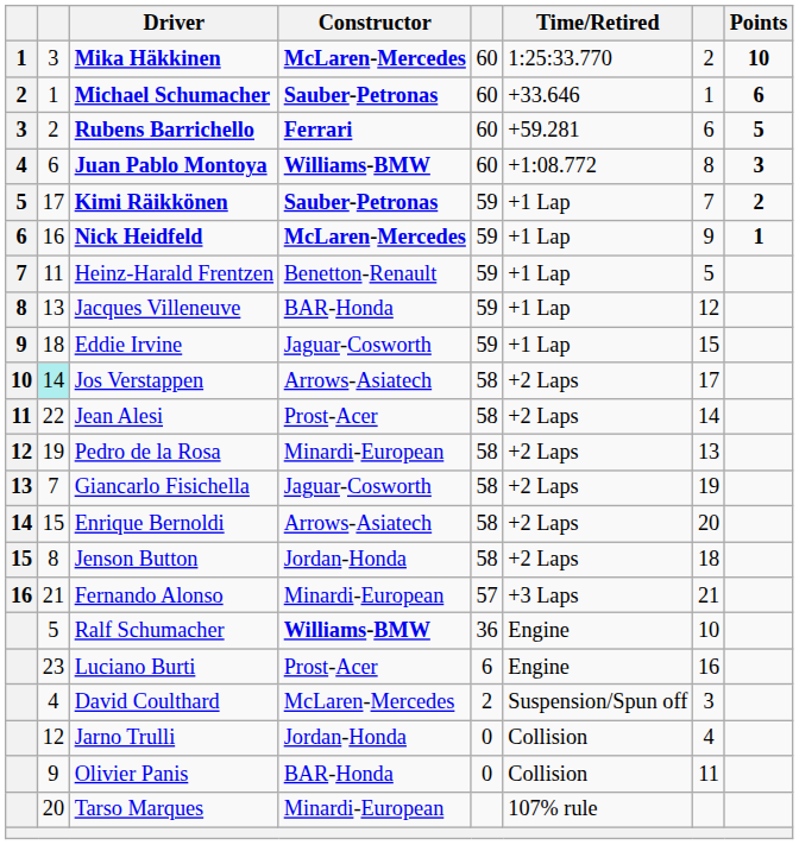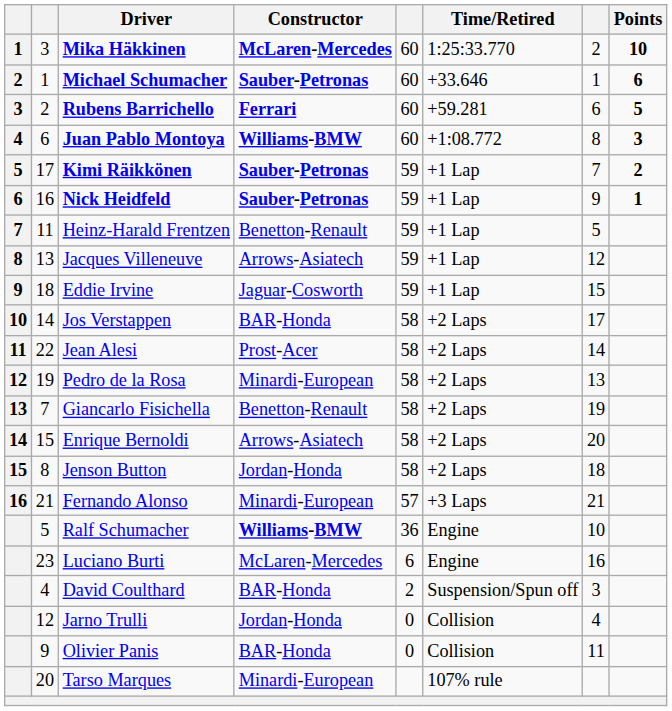Nick Heidfeld | Constructor: McLaren-Mercedes -> Sauber-Petronas
Jacques Villeneuve | Constructor: BAR-Honda -> Arrows-Asiatech
Jos Verstappen | column 2: paleturquoise background -> no background
Jos Verstappen | Constructor: Arrows-Asiatech -> BAR-Honda
Giancarlo Fisichella | Constructor: Jaguar-Cosworth -> Benetton-Renault
Luciano Burti | Constructor: Prost-Acer -> McLaren-Mercedes
David Coulthard | Constructor: McLaren-Mercedes -> BAR-Honda
